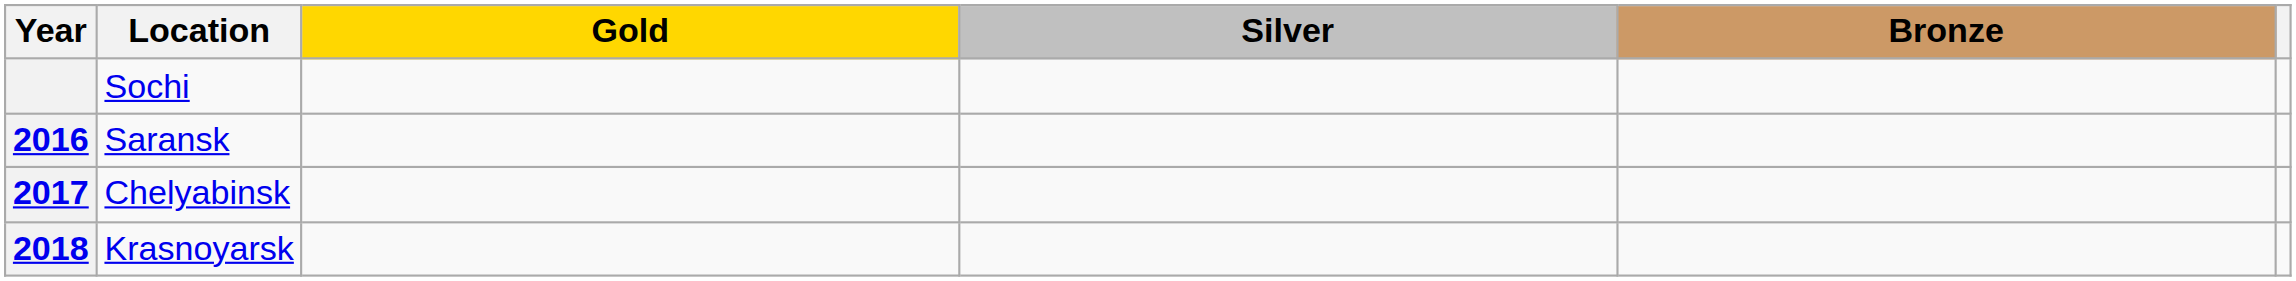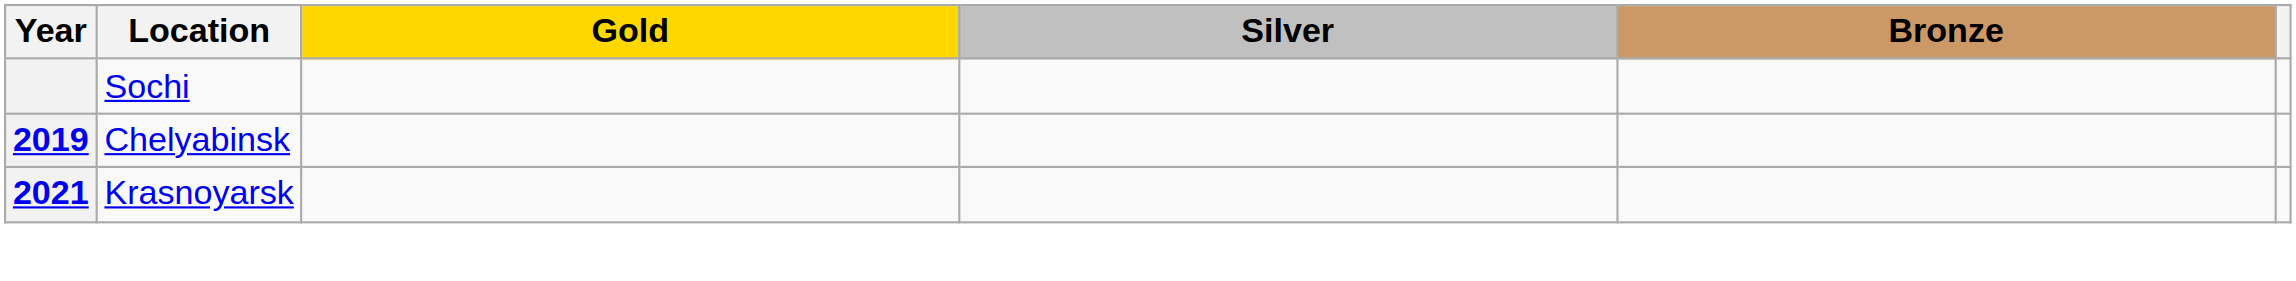- row: 2016 | Saransk
Chelyabinsk | Year: 2017 -> 2019
Krasnoyarsk | Year: 2018 -> 2021
